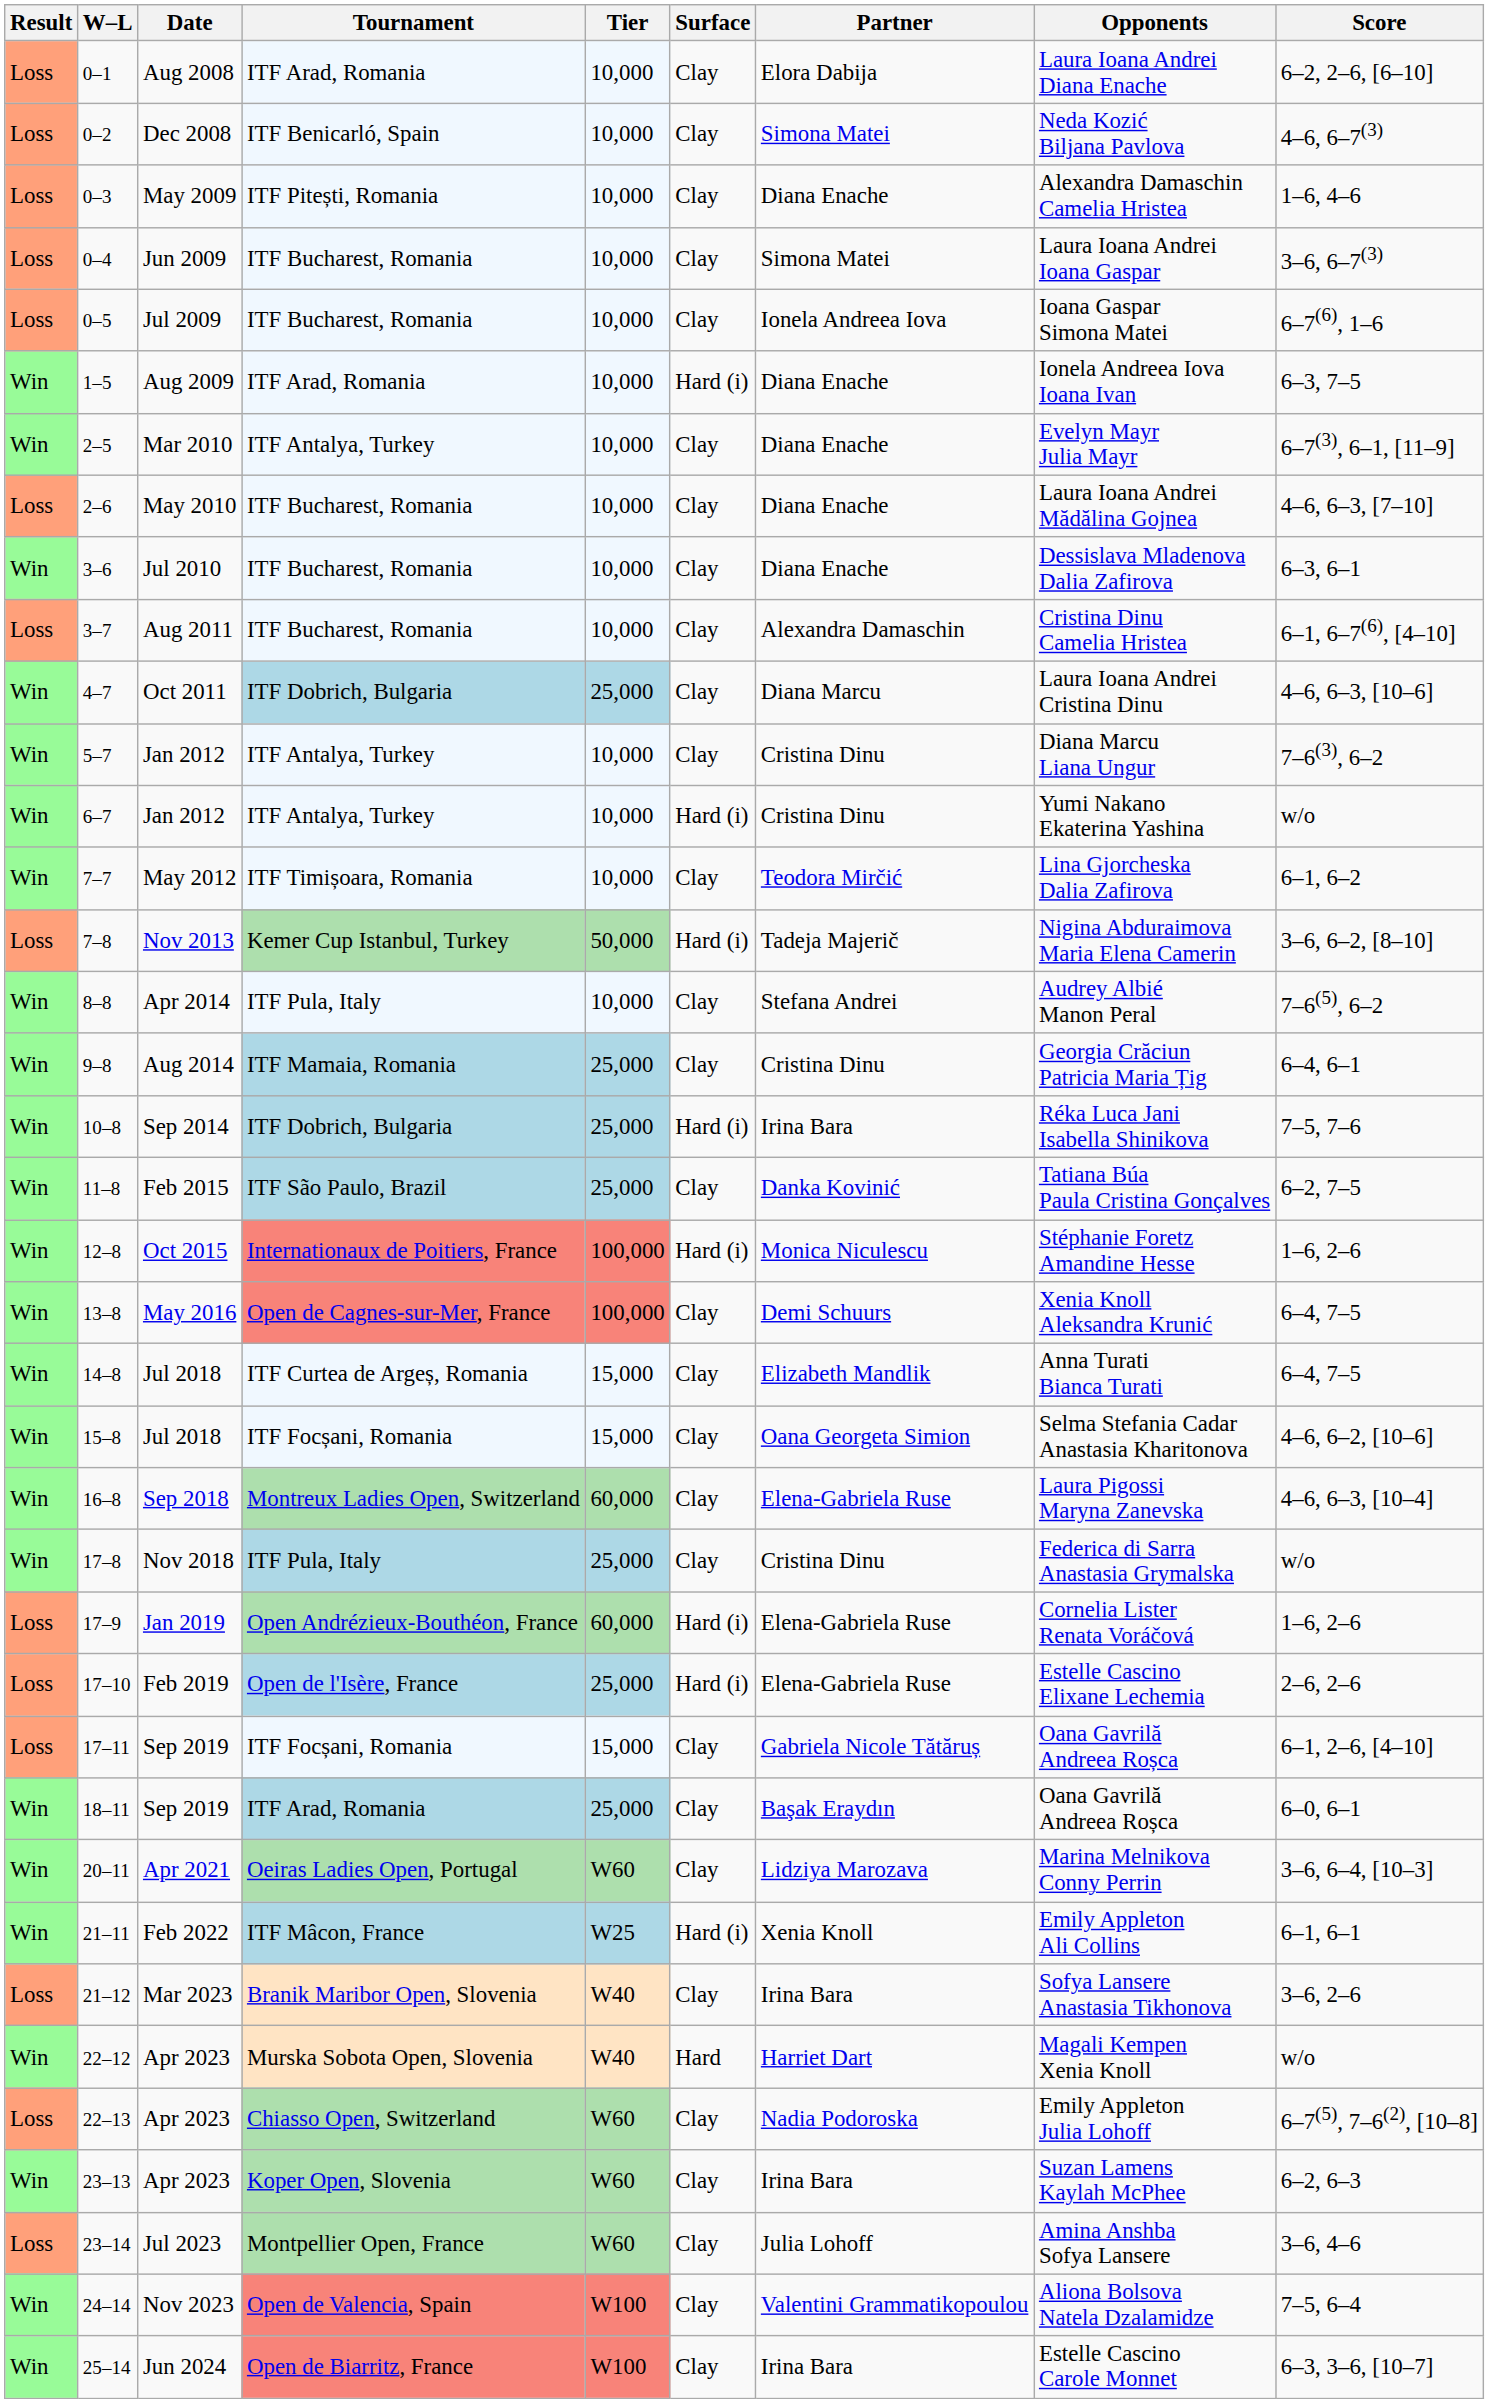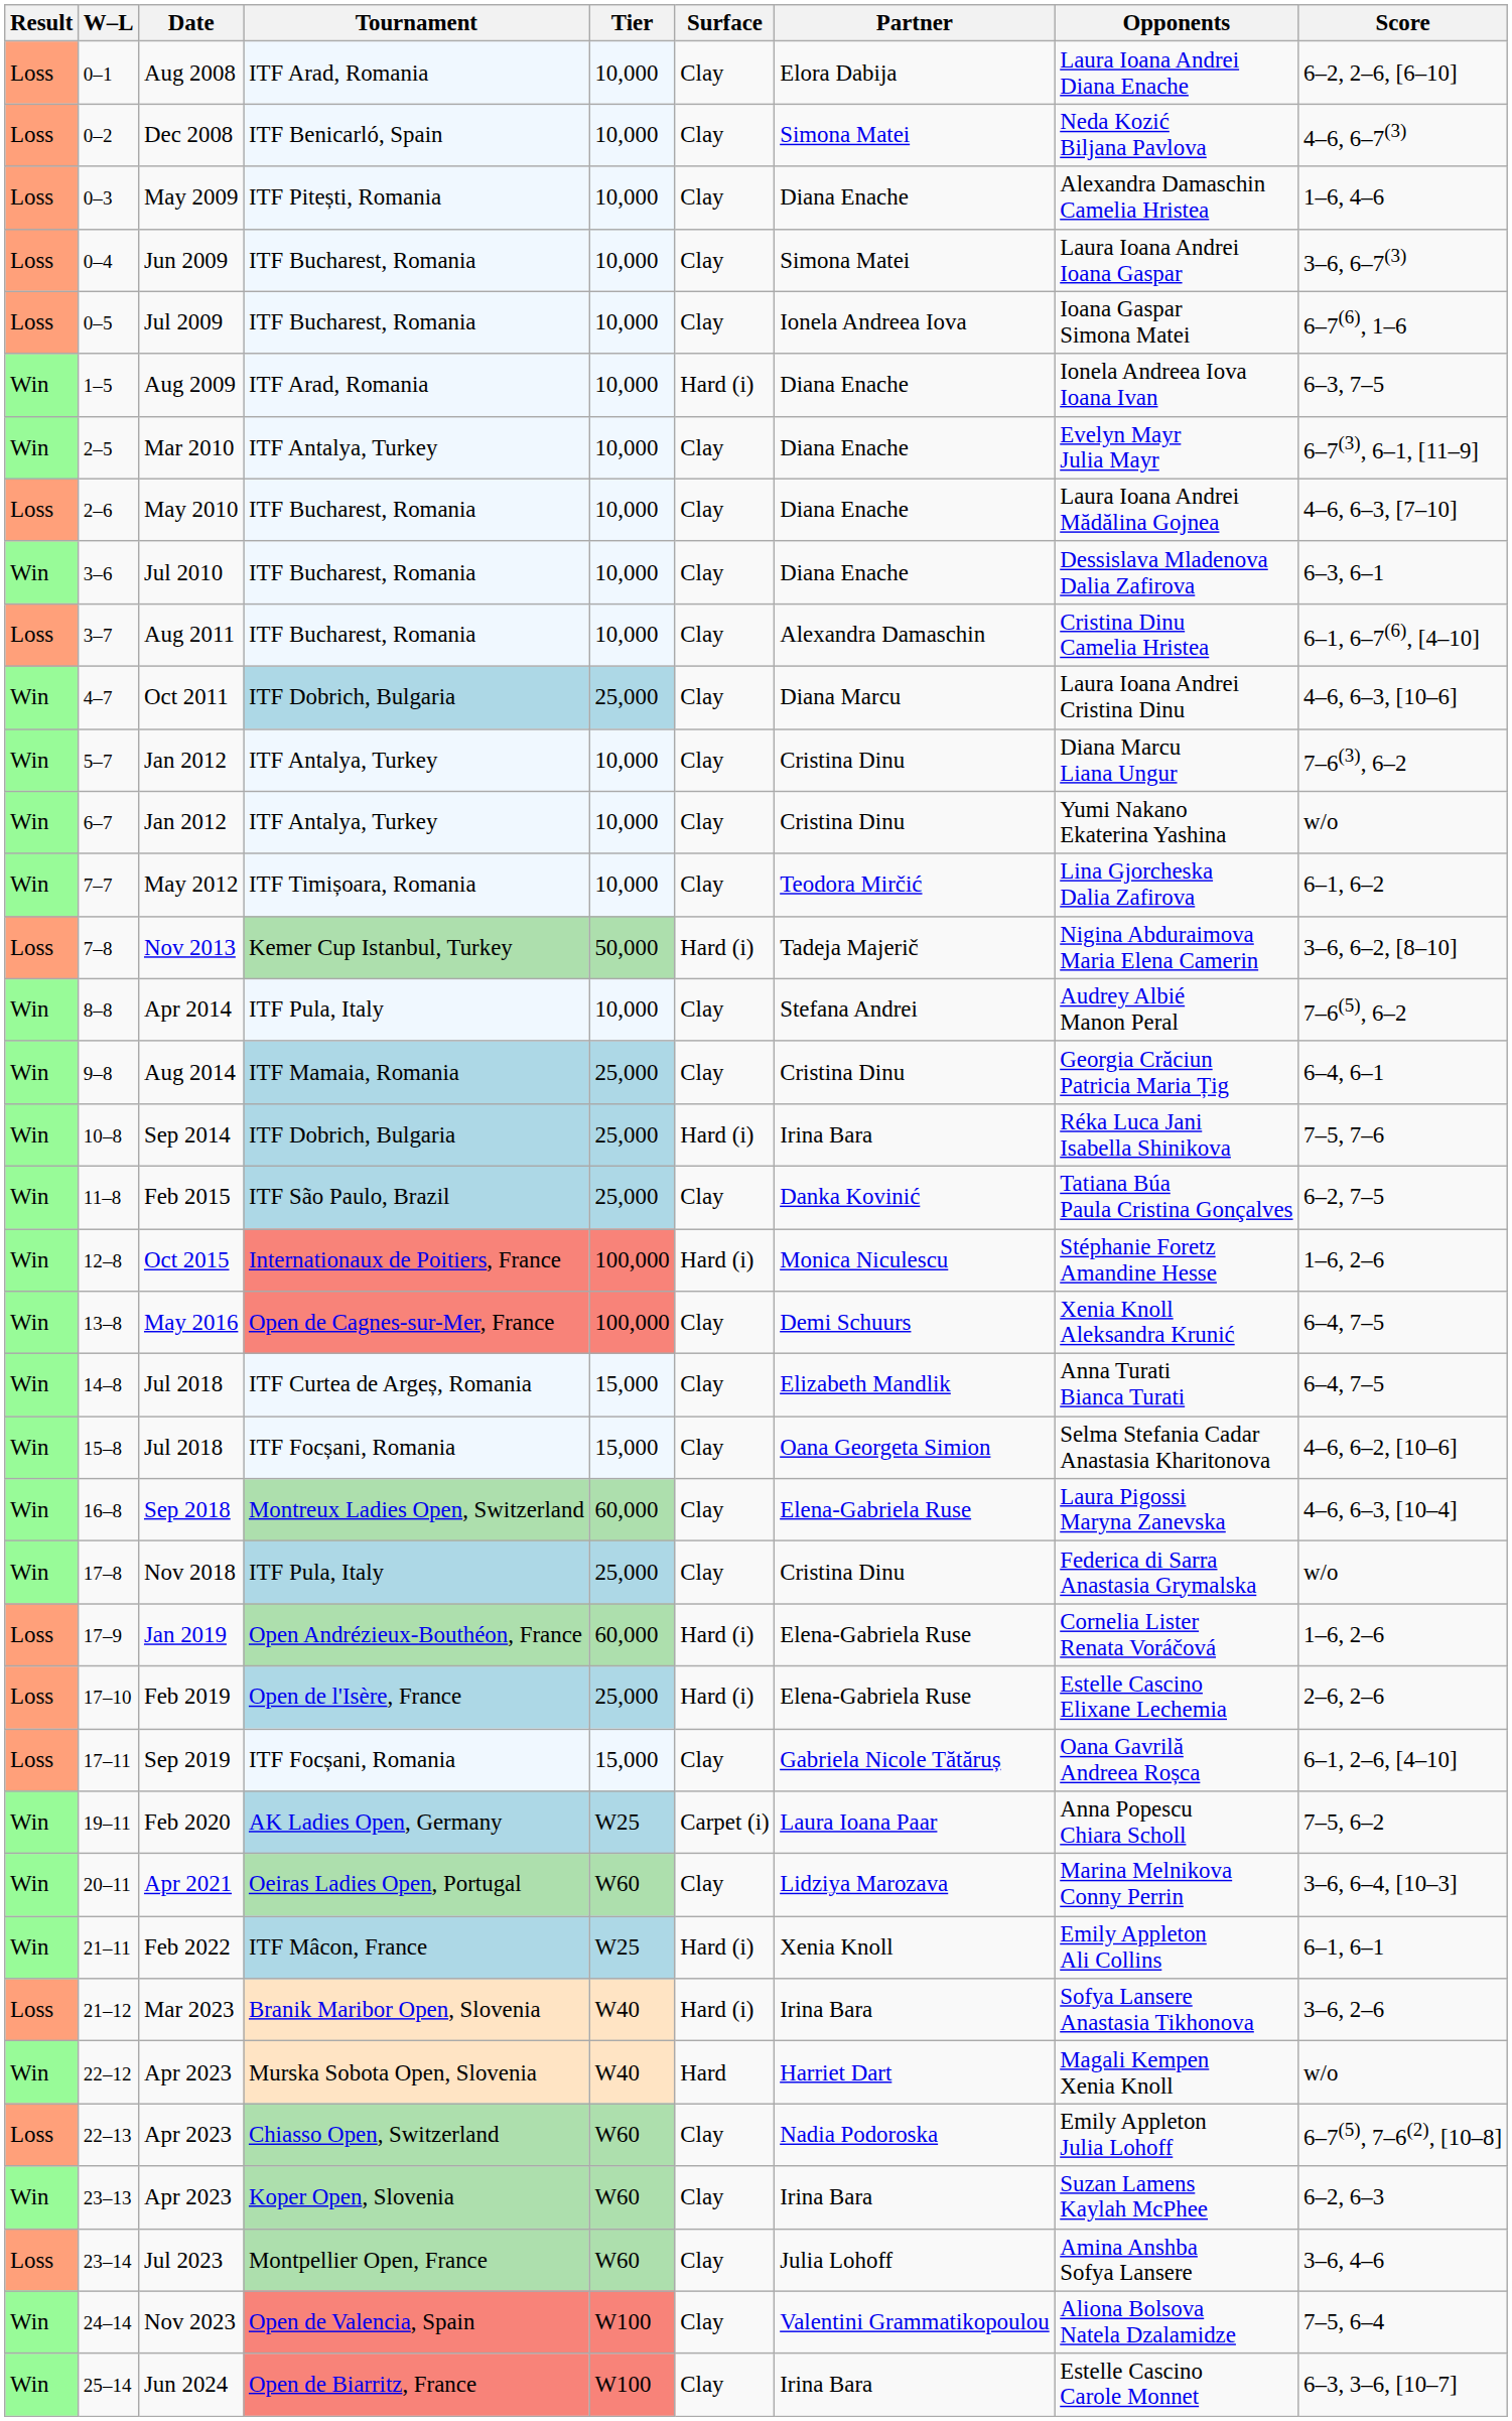6–7 | Surface: Hard (i) -> Clay
- row: Win | 18–11 | Sep 2019 | ITF Arad, Romania | 25,000 | Clay | Başak Eraydın | Oana Gavrilă Andreea Roșca | 6–0, 6–1
+ row: Win | 19–11 | Feb 2020 | AK Ladies Open, Germany | W25 | Carpet (i) | Laura Ioana Paar | Anna Popescu Chiara Scholl | 7–5, 6–2
21–12 | Surface: Clay -> Hard (i)
